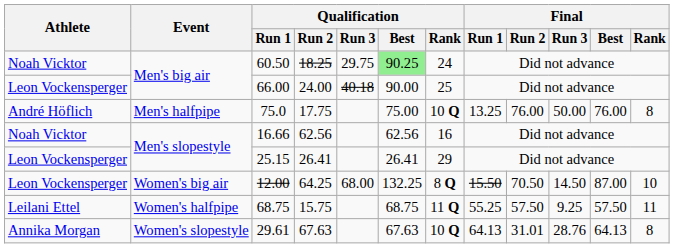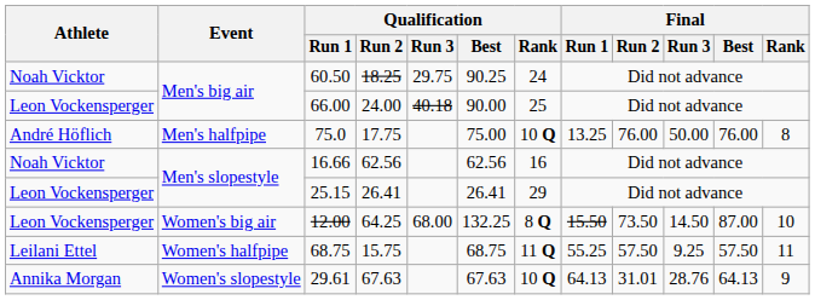60.50 | Qualification / Best: lightgreen background -> no background
12.00 | Final / Run 2: 70.50 -> 73.50
29.61 | Final / Rank: 8 -> 9
